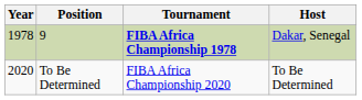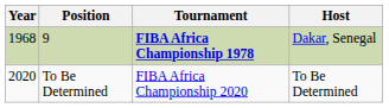9 | Year: 1978 -> 1968
